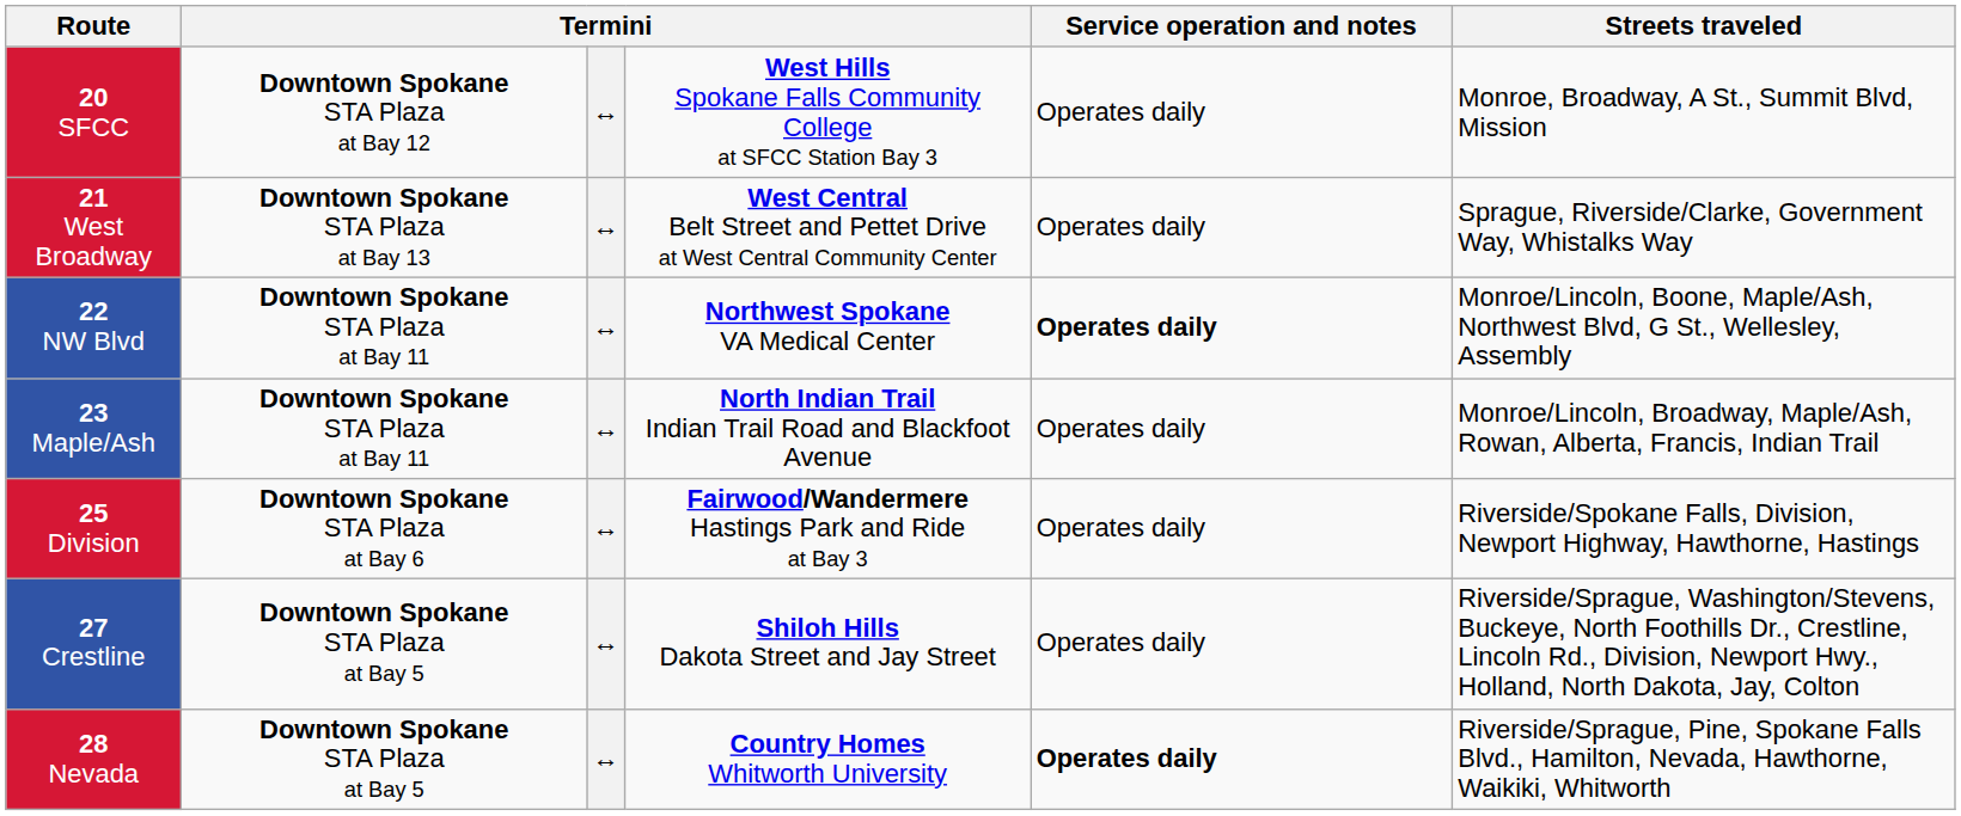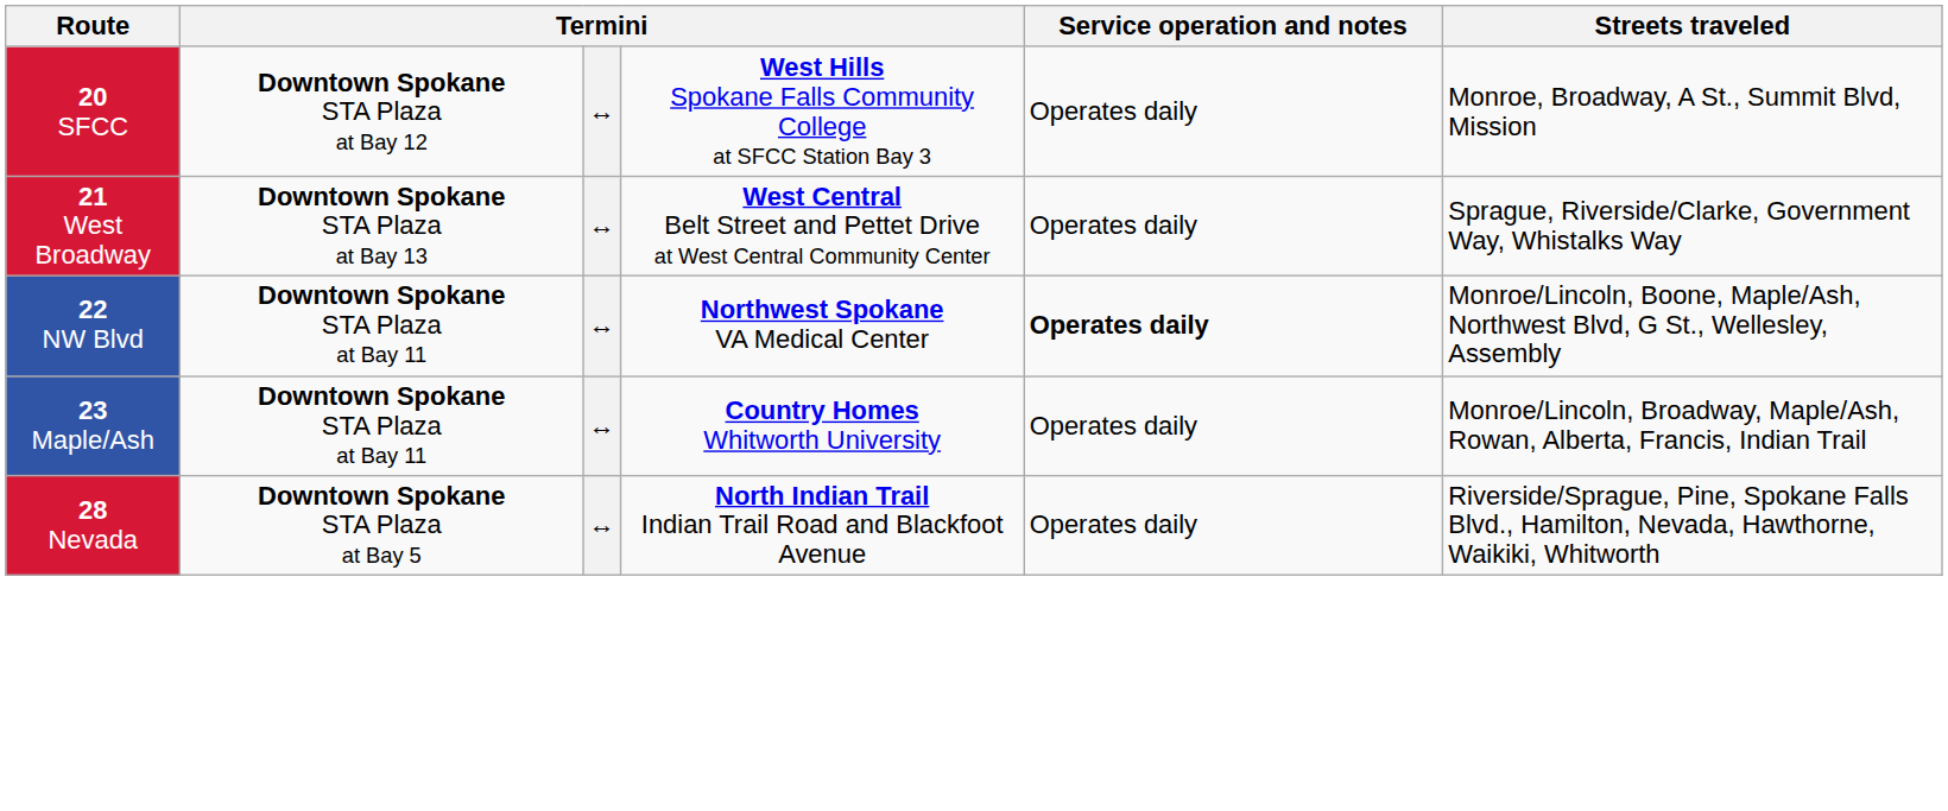23 Maple/Ash | column 4: North Indian Trail Indian Trail Road and Blackfoot Avenue -> Country Homes Whitworth University
- row: 25 Division | Downtown Spokane STA Plaza at Bay 6 | ↔ | Fairwood/Wandermere Hastings Park and Ride at Bay 3 | Operates daily | Riverside/Spokane Falls, Division, Newport Highway, Hawthorne, Hastings
- row: 27 Crestline | Downtown Spokane STA Plaza at Bay 5 | ↔ | Shiloh Hills Dakota Street and Jay Street | Operates daily | Riverside/Sprague, Washington/Stevens, Buckeye, North Foothills Dr., Crestline, Lincoln Rd., Division, Newport Hwy., Holland, North Dakota, Jay, Colton
28 Nevada | column 4: Country Homes Whitworth University -> North Indian Trail Indian Trail Road and Blackfoot Avenue
28 Nevada | Service operation and notes: bold -> normal
